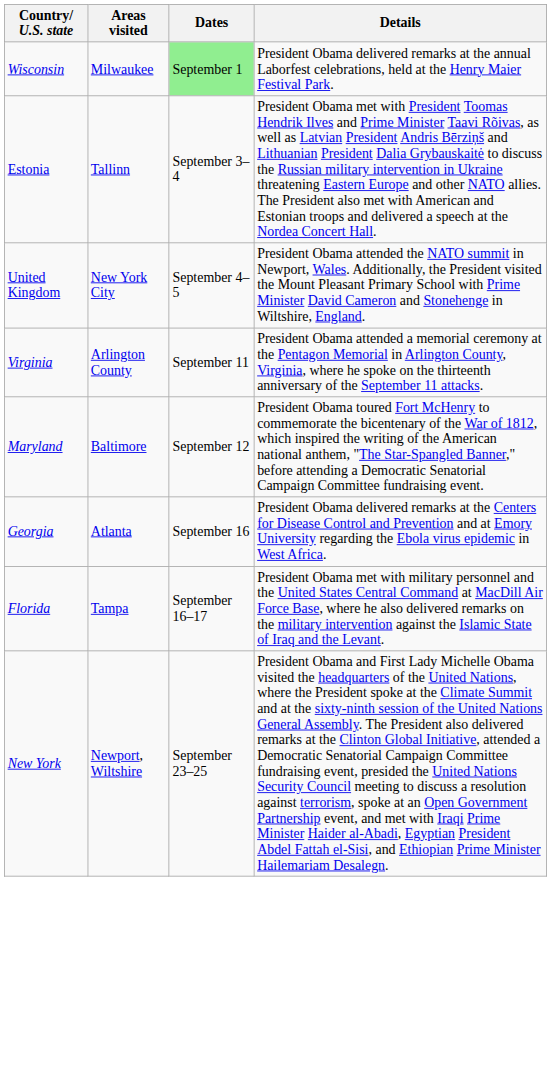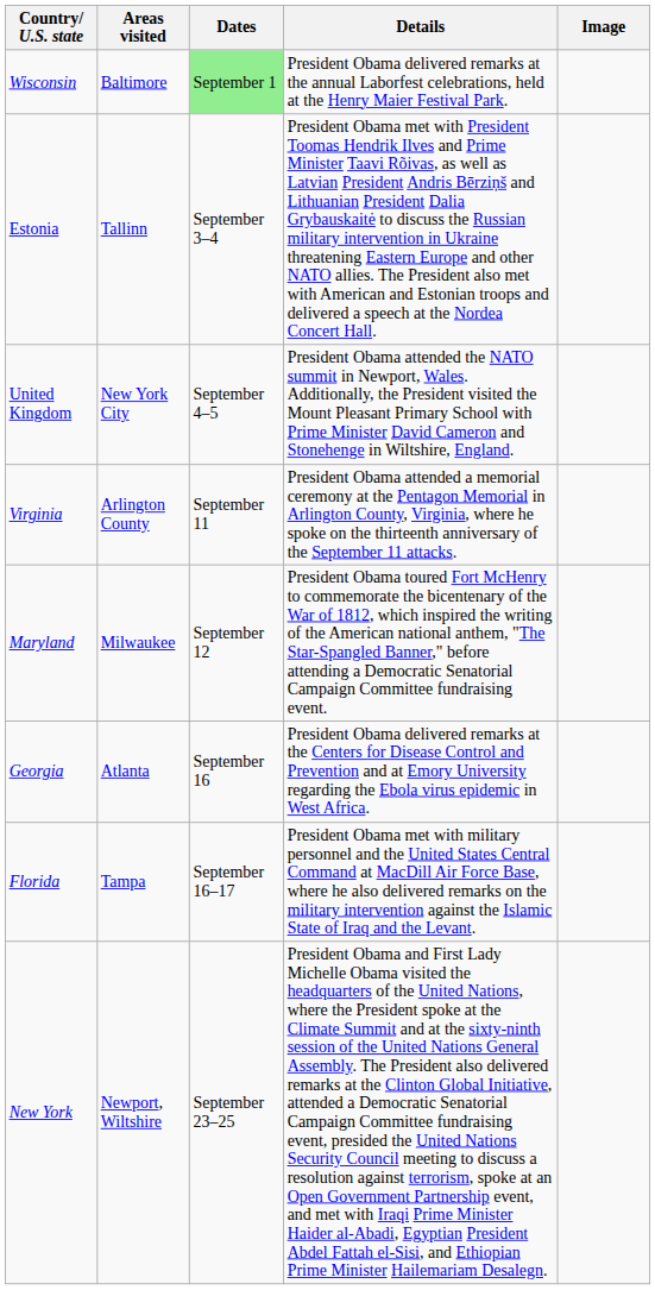+ column: Image
Wisconsin | Areas visited: Milwaukee -> Baltimore
Maryland | Areas visited: Baltimore -> Milwaukee
